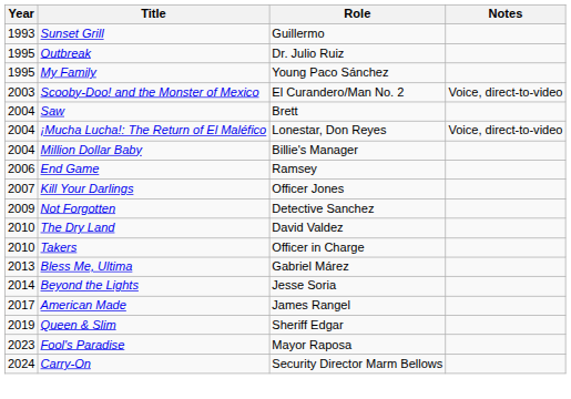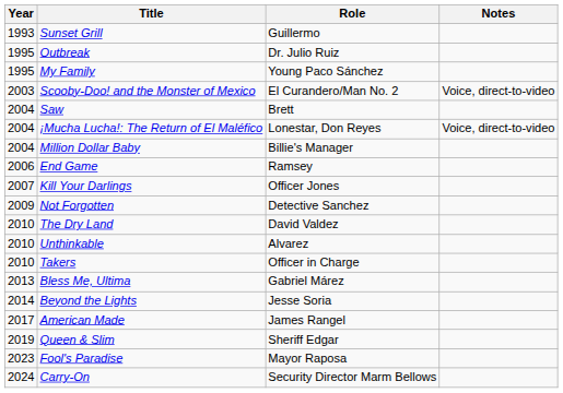+ row: 2010 | Unthinkable | Alvarez
